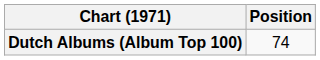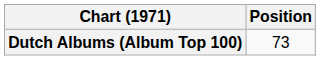Dutch Albums (Album Top 100) | Position: 74 -> 73
